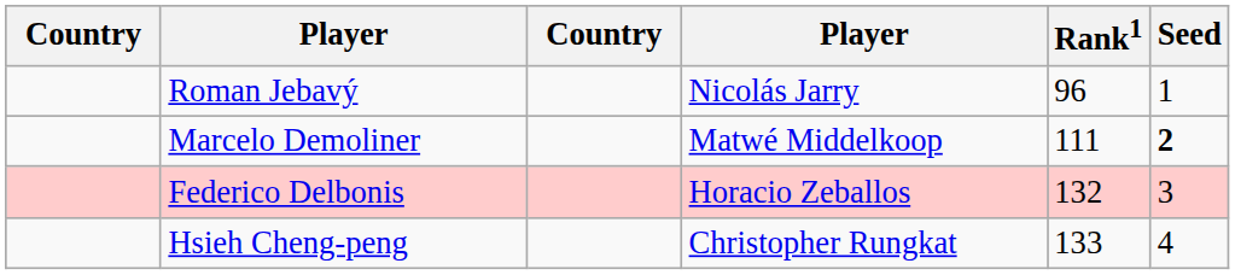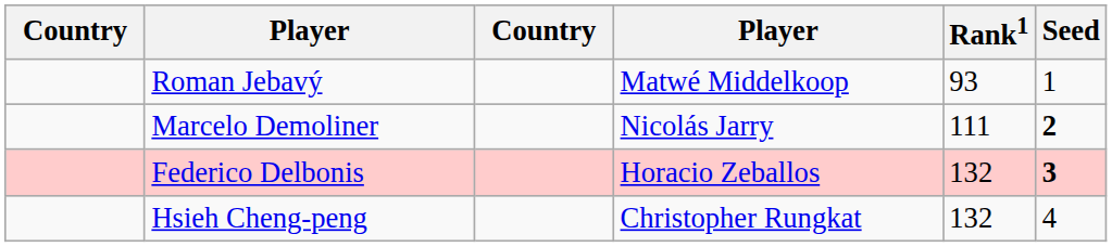Roman Jebavý | column 4: Nicolás Jarry -> Matwé Middelkoop
Roman Jebavý | Rank1: 96 -> 93
Marcelo Demoliner | column 4: Matwé Middelkoop -> Nicolás Jarry
Federico Delbonis | Seed: normal -> bold
Hsieh Cheng-peng | Rank1: 133 -> 132
